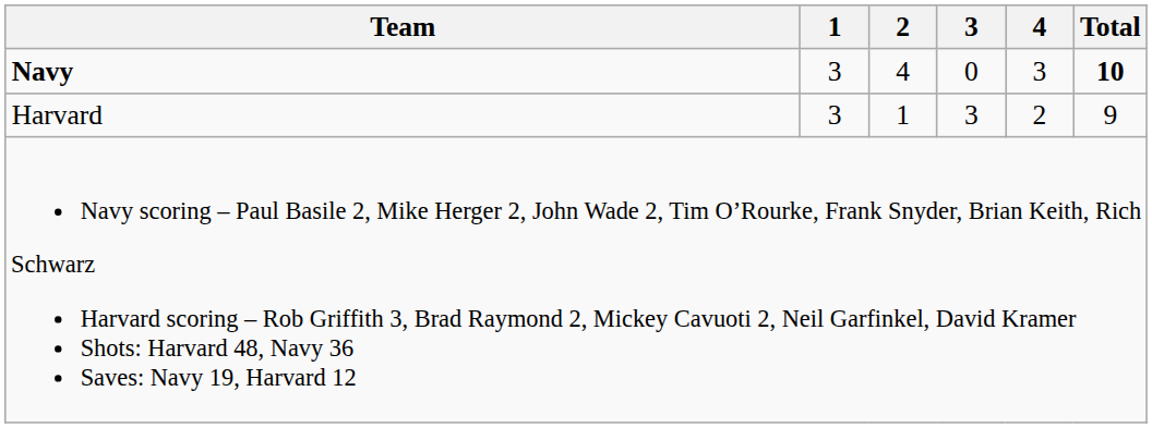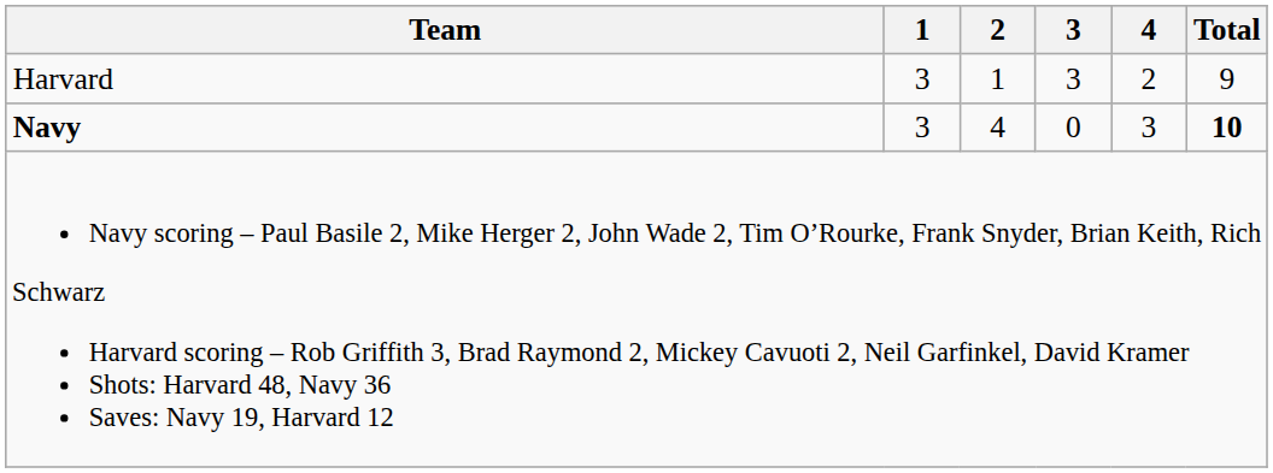rows swapped: Navy <-> Harvard
